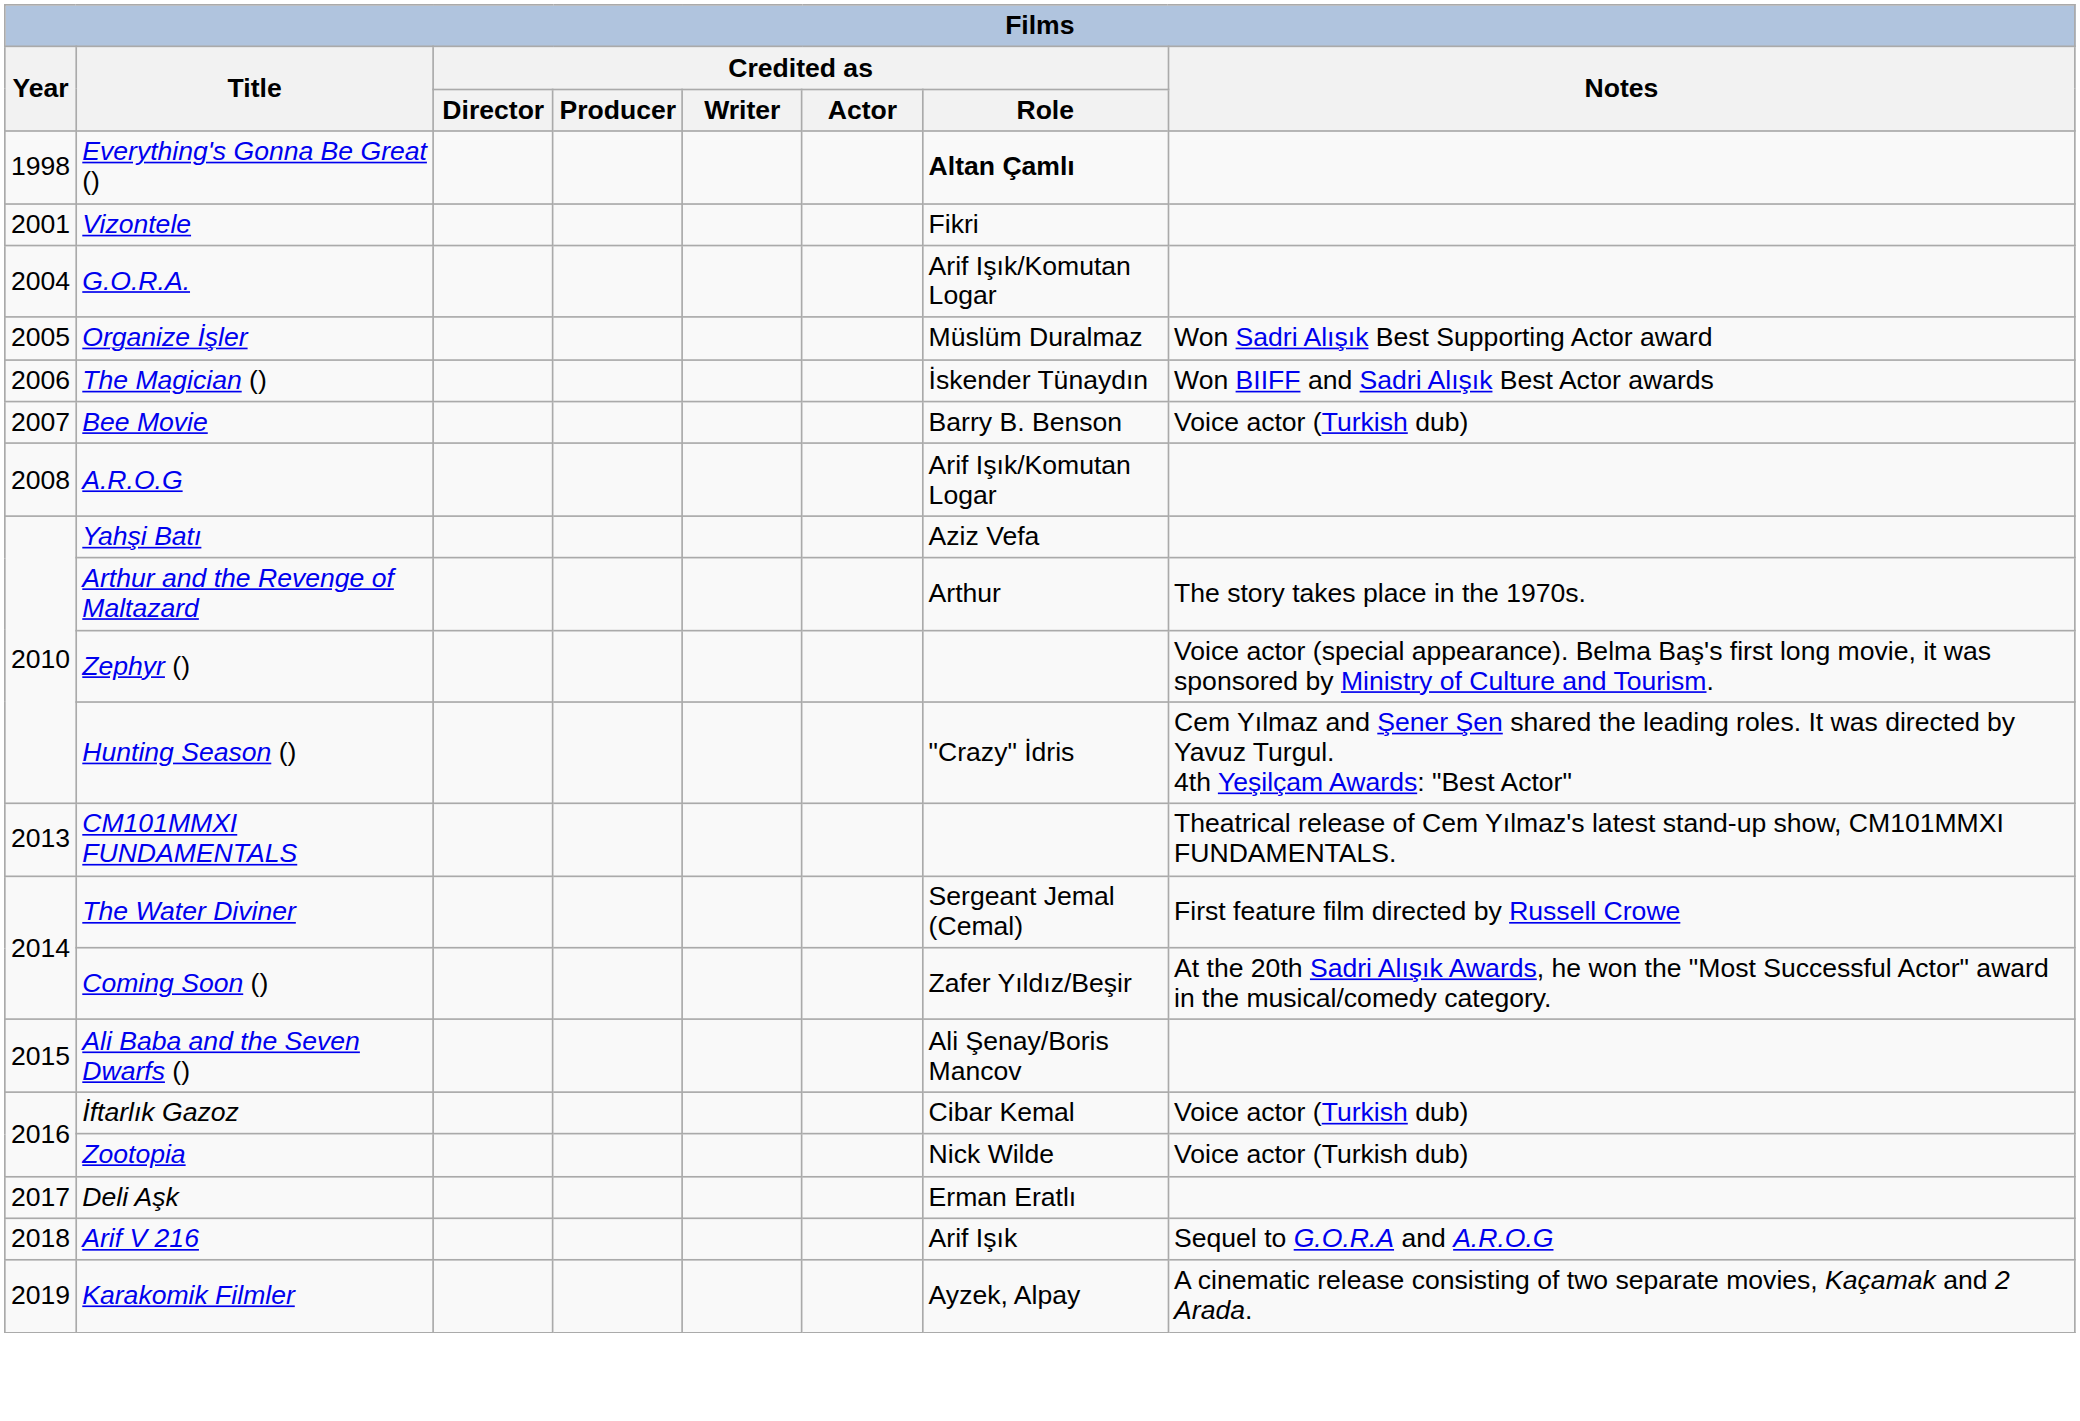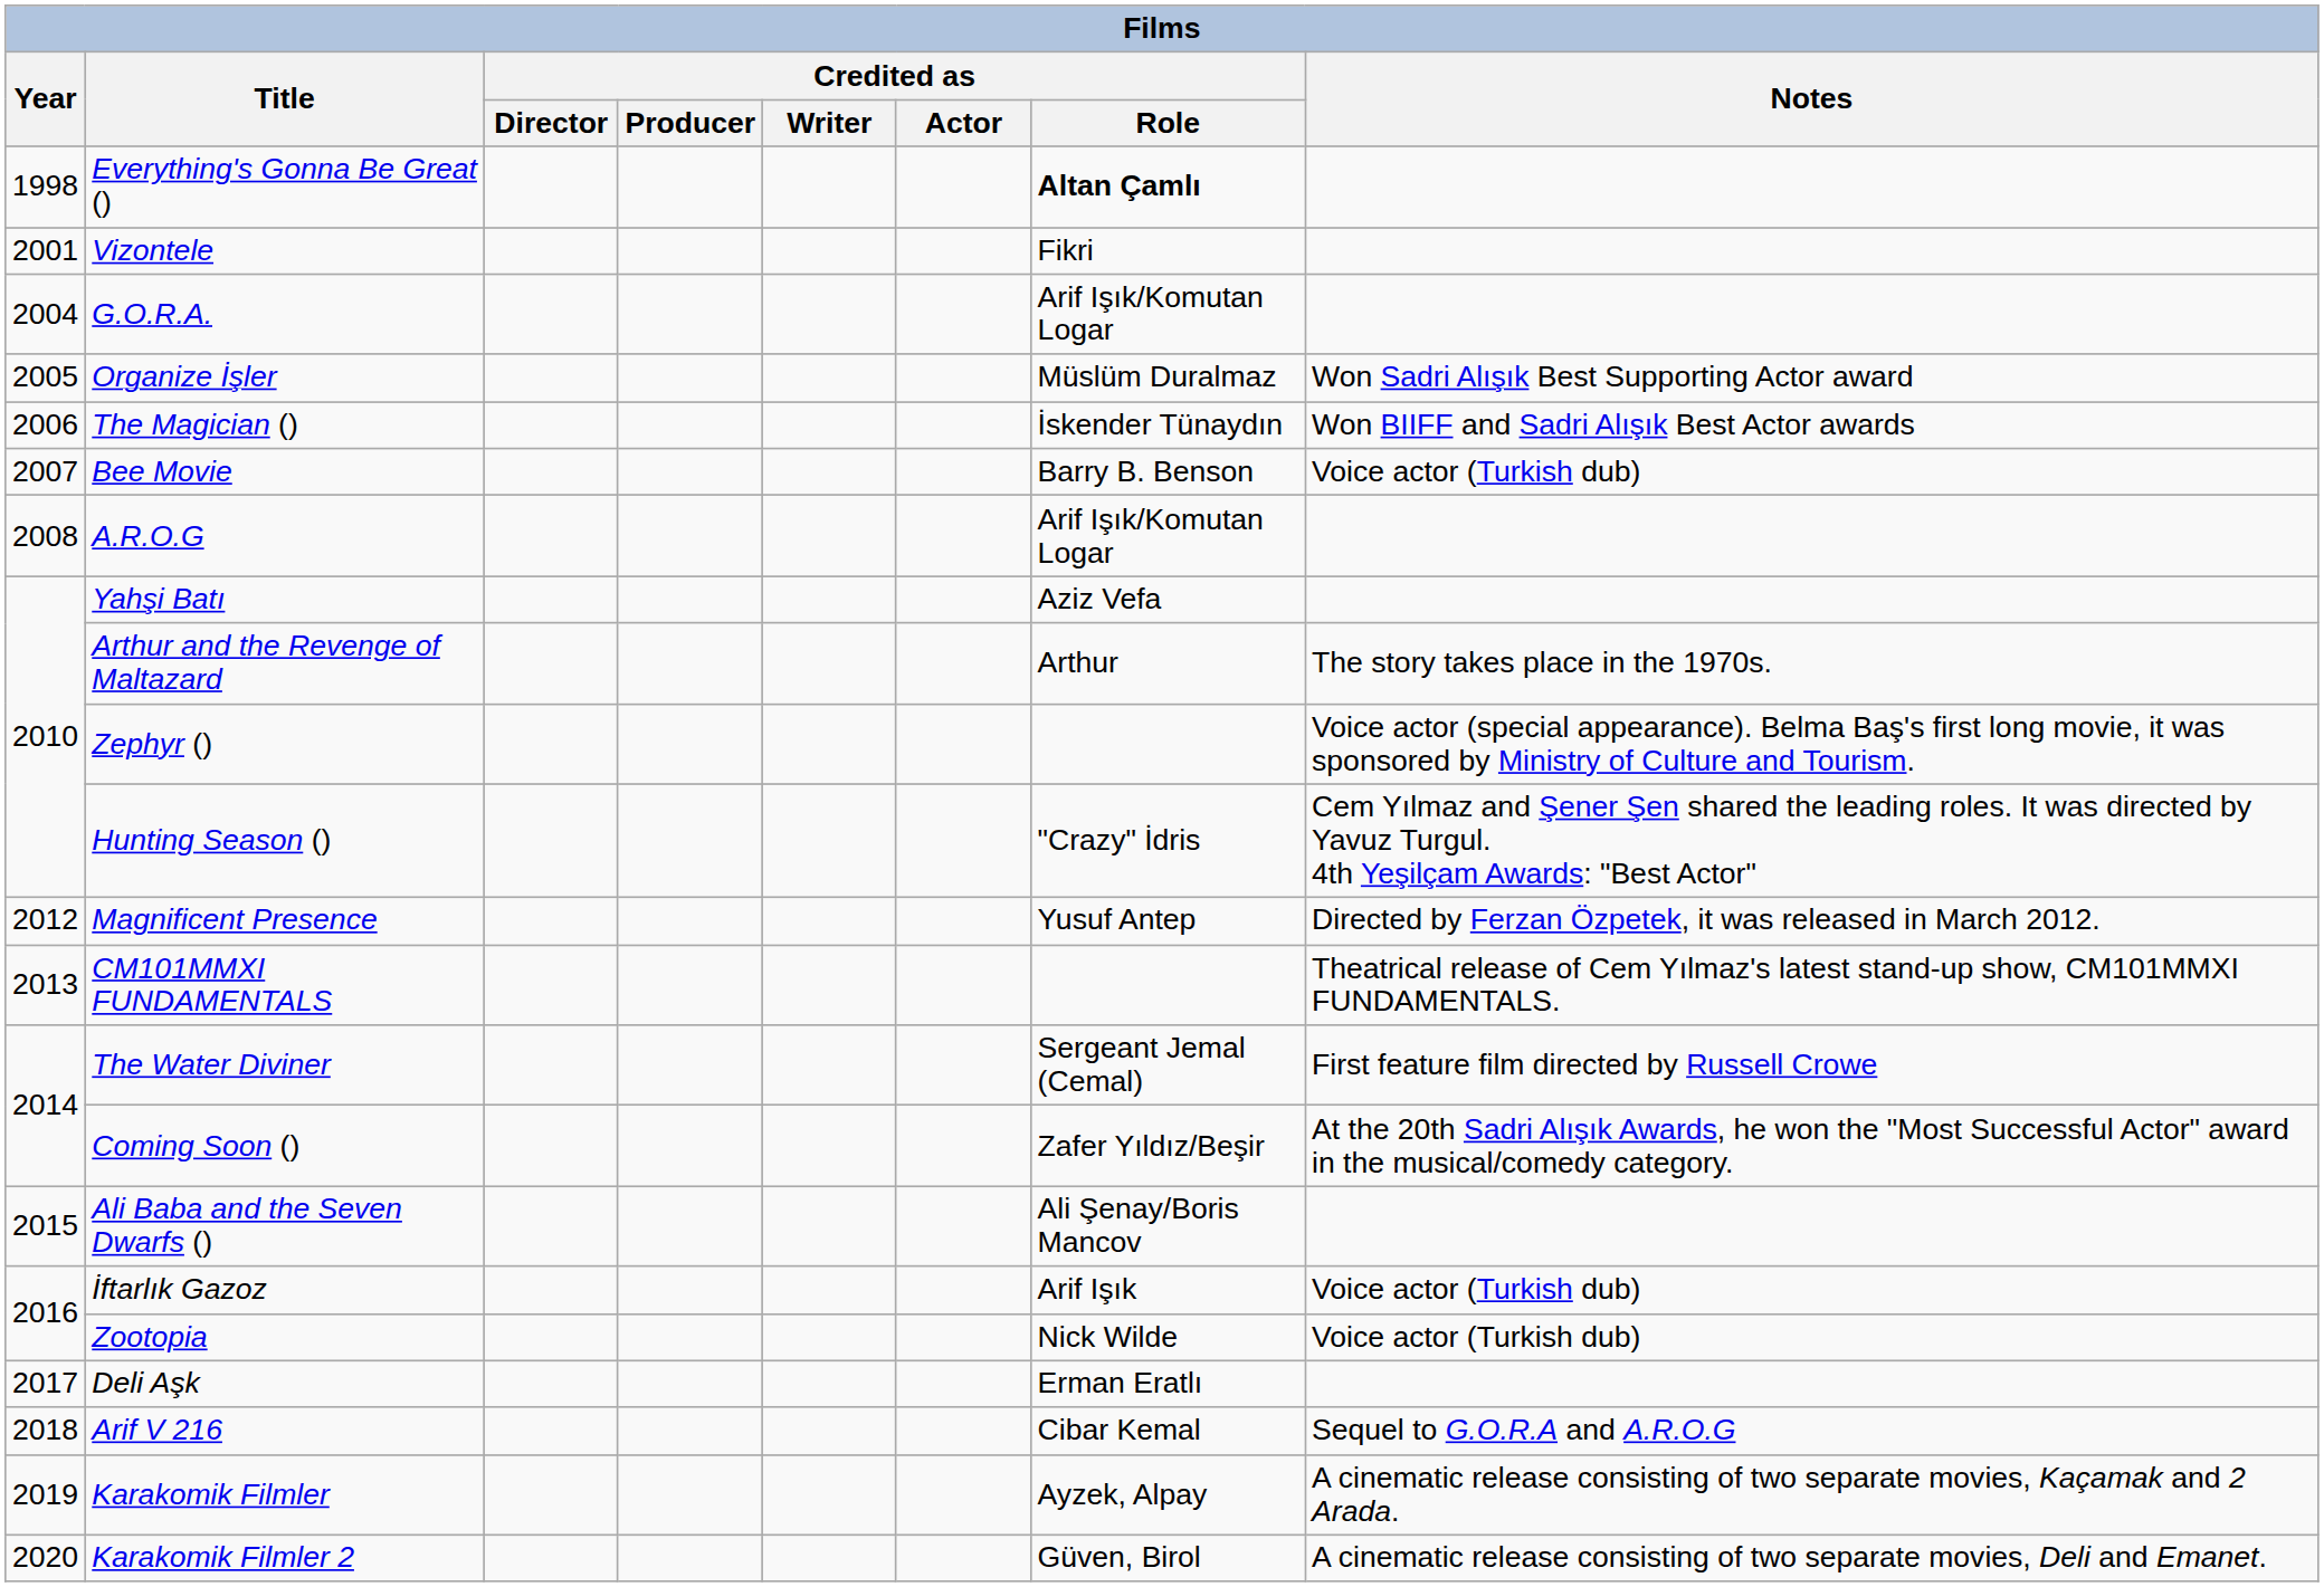+ row: 2012 | Magnificent Presence | Yusuf Antep | Directed by Ferzan Özpetek, it was released in March 2012.
İftarlık Gazoz | Credited as / Role: Cibar Kemal -> Arif Işık
Arif V 216 | Credited as / Role: Arif Işık -> Cibar Kemal
+ row: 2020 | Karakomik Filmler 2 | Güven, Birol | A cinematic release consisting of two separate movies, Deli and Emanet.
